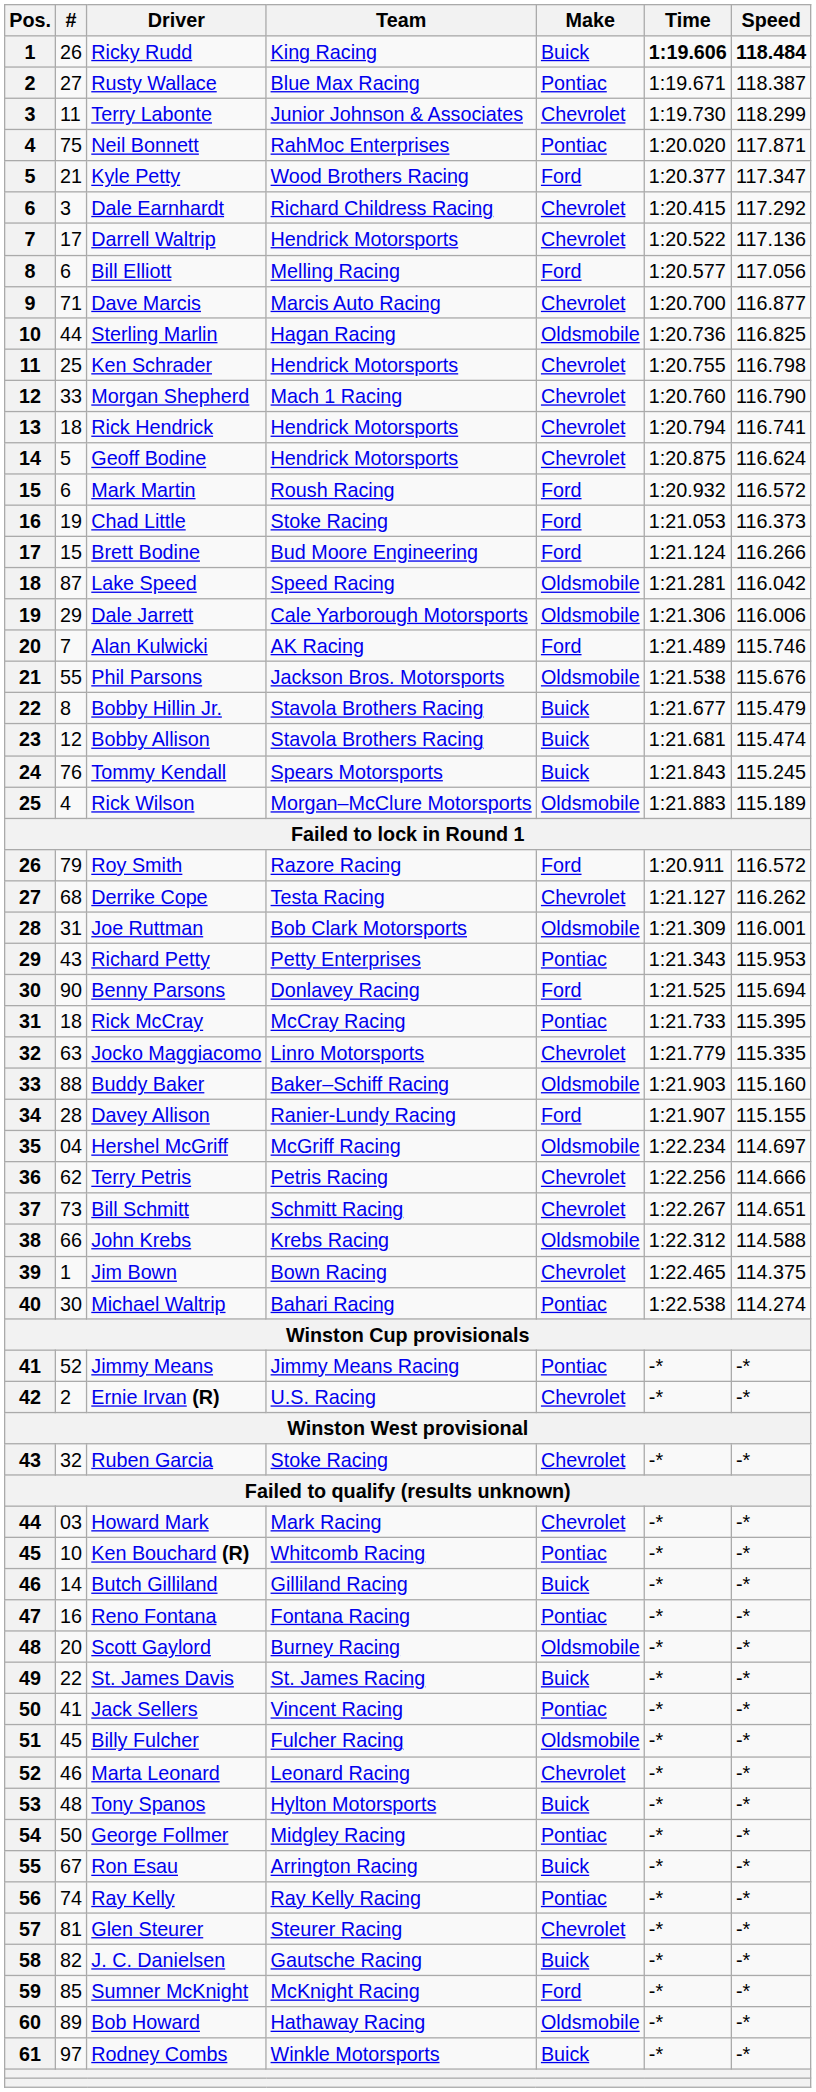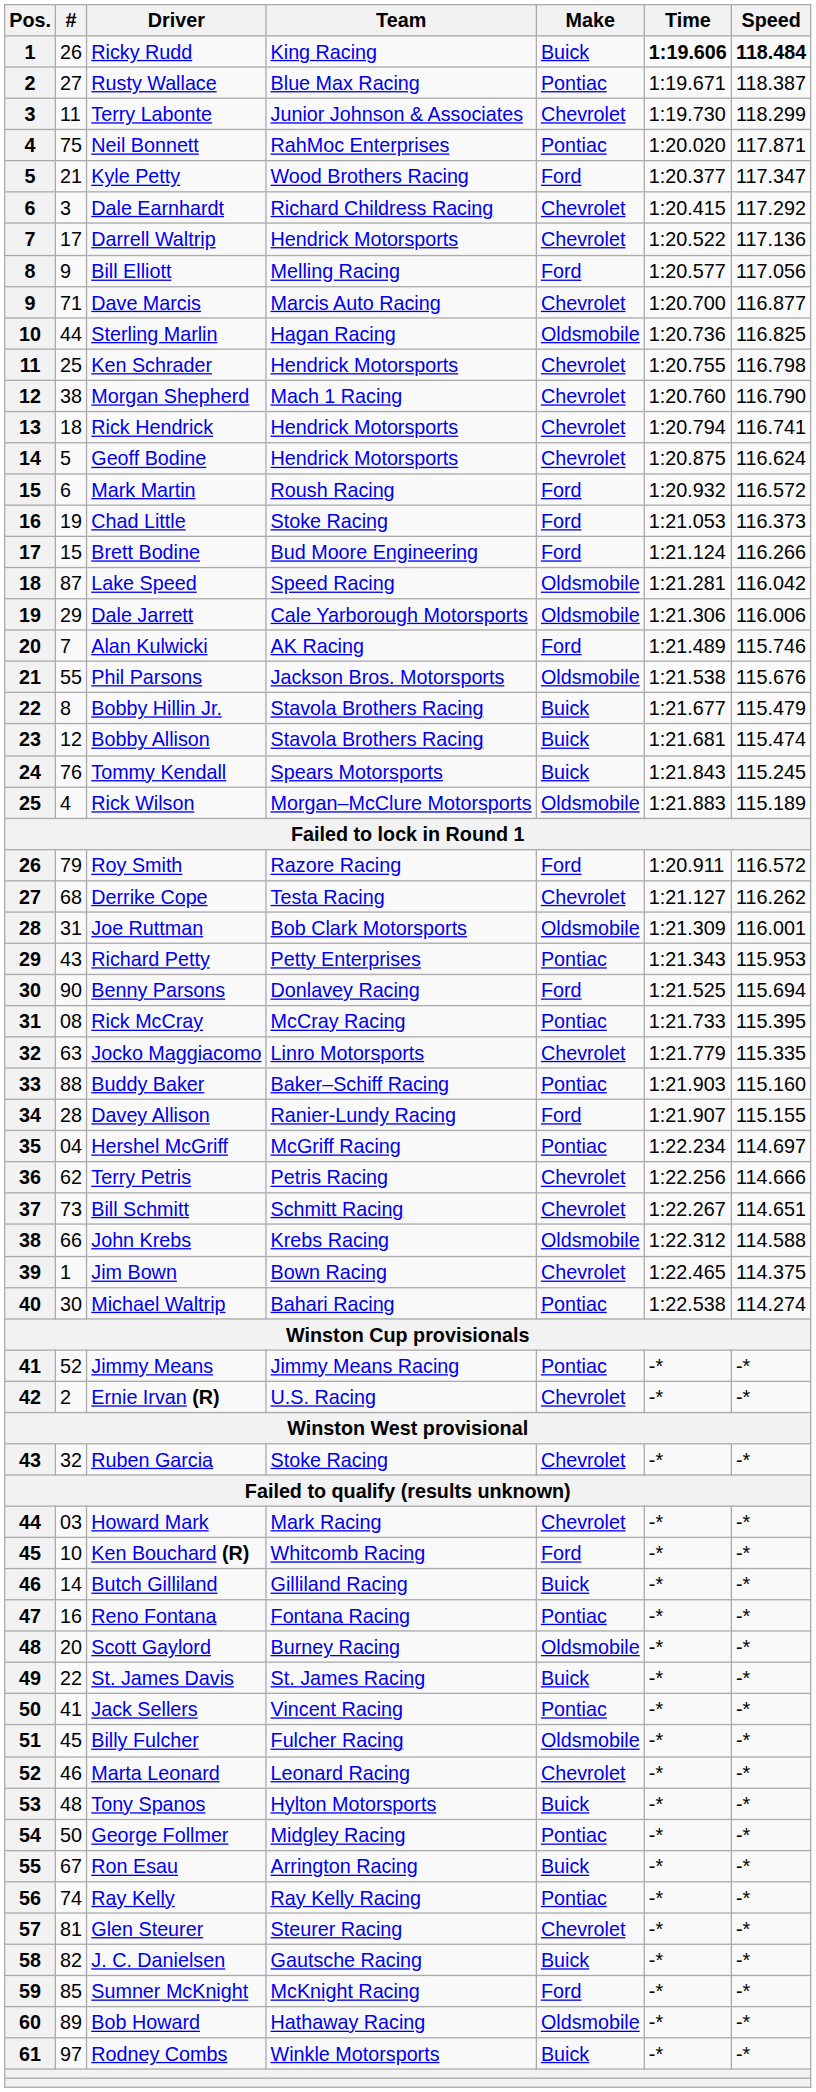Bill Elliott | #: 6 -> 9
Morgan Shepherd | #: 33 -> 38
Rick McCray | #: 18 -> 08
Buddy Baker | Make: Oldsmobile -> Pontiac
Hershel McGriff | Make: Oldsmobile -> Pontiac
Ken Bouchard (R) | Make: Pontiac -> Ford
